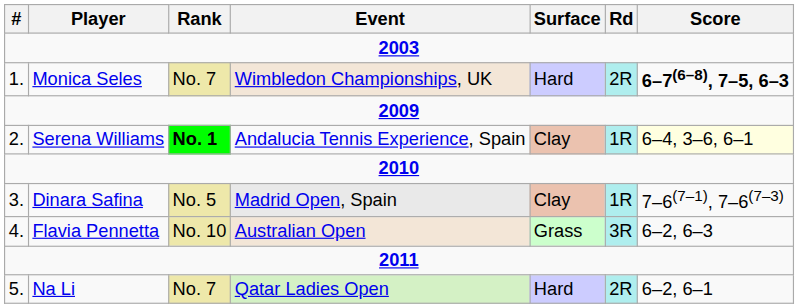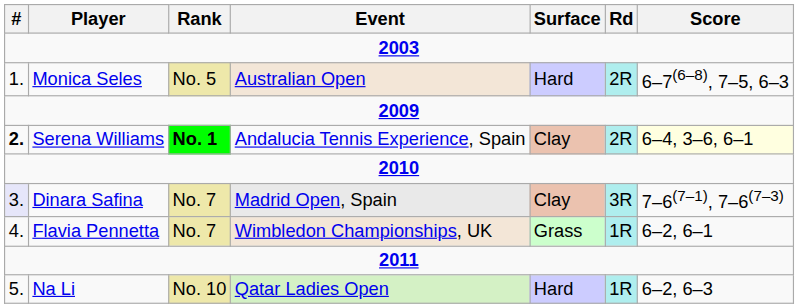Monica Seles | Rank: No. 7 -> No. 5
Monica Seles | Event: Wimbledon Championships, UK -> Australian Open
Monica Seles | Score: bold -> normal
Serena Williams | #: normal -> bold
Serena Williams | Rd: 1R -> 2R
Dinara Safina | #: no background -> lavender background
Dinara Safina | Rank: No. 5 -> No. 7
Dinara Safina | Rd: 1R -> 3R
Flavia Pennetta | Rank: No. 10 -> No. 7
Flavia Pennetta | Event: Australian Open -> Wimbledon Championships, UK
Flavia Pennetta | Rd: 3R -> 1R
Flavia Pennetta | Score: 6–2, 6–3 -> 6–2, 6–1
Na Li | Rank: No. 7 -> No. 10
Na Li | Rd: 2R -> 1R
Na Li | Score: 6–2, 6–1 -> 6–2, 6–3
